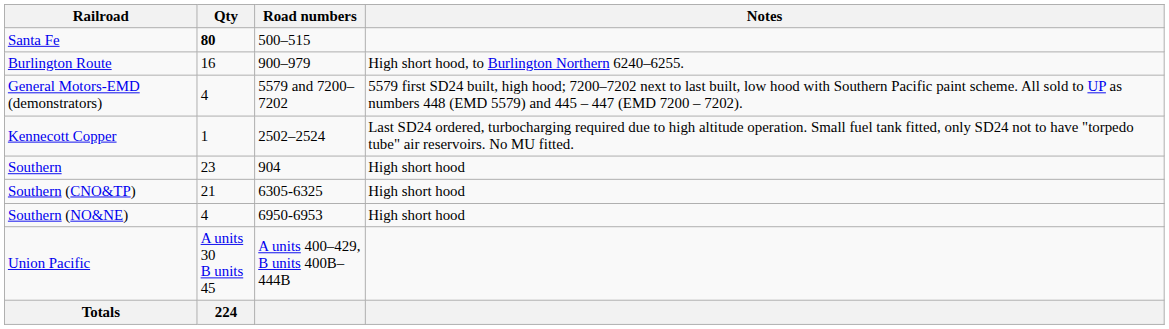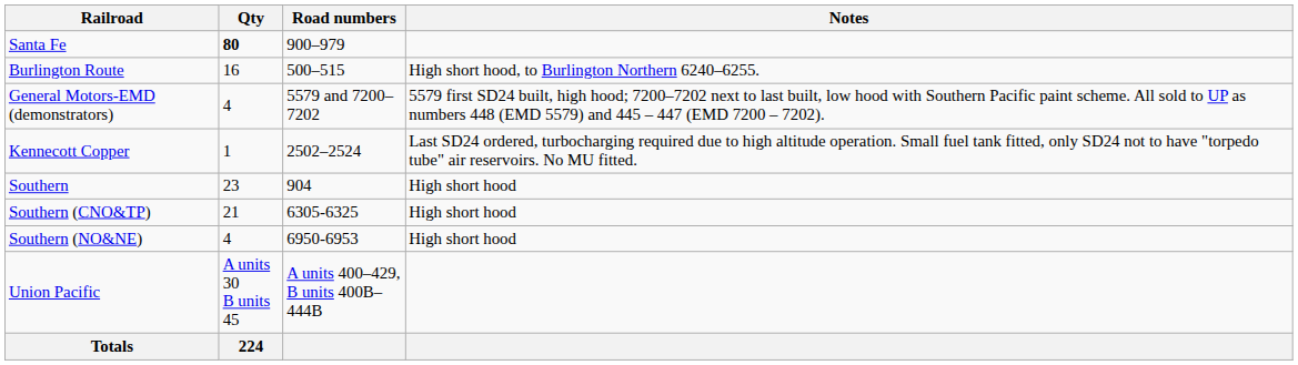Santa Fe | Road numbers: 500–515 -> 900–979
Burlington Route | Road numbers: 900–979 -> 500–515
